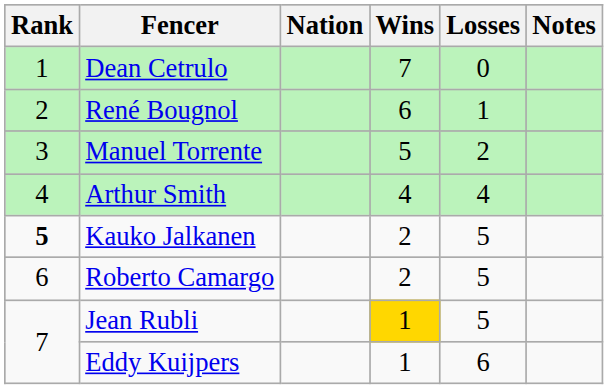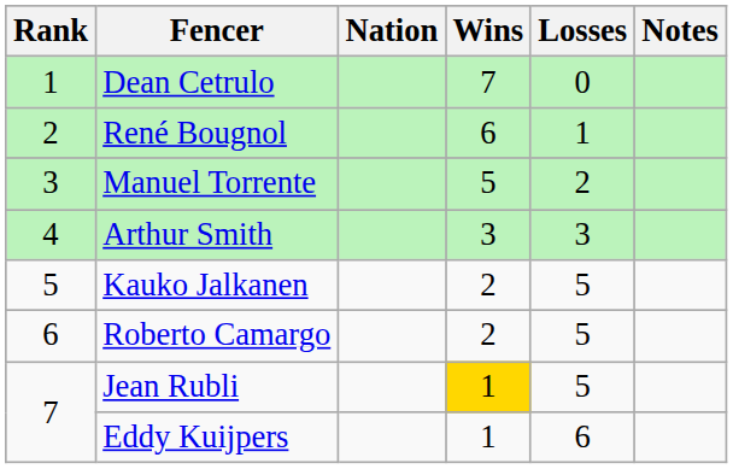Arthur Smith | Wins: 4 -> 3
Arthur Smith | Losses: 4 -> 3
Kauko Jalkanen | Rank: bold -> normal
